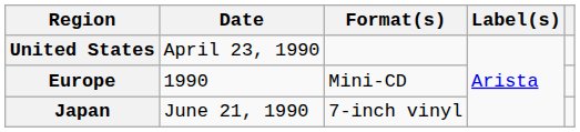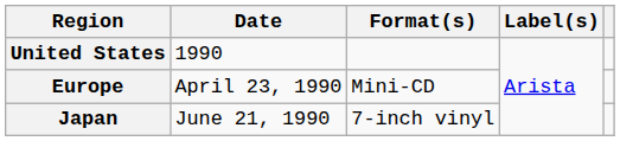United States | Date: April 23, 1990 -> 1990
Europe | Date: 1990 -> April 23, 1990
